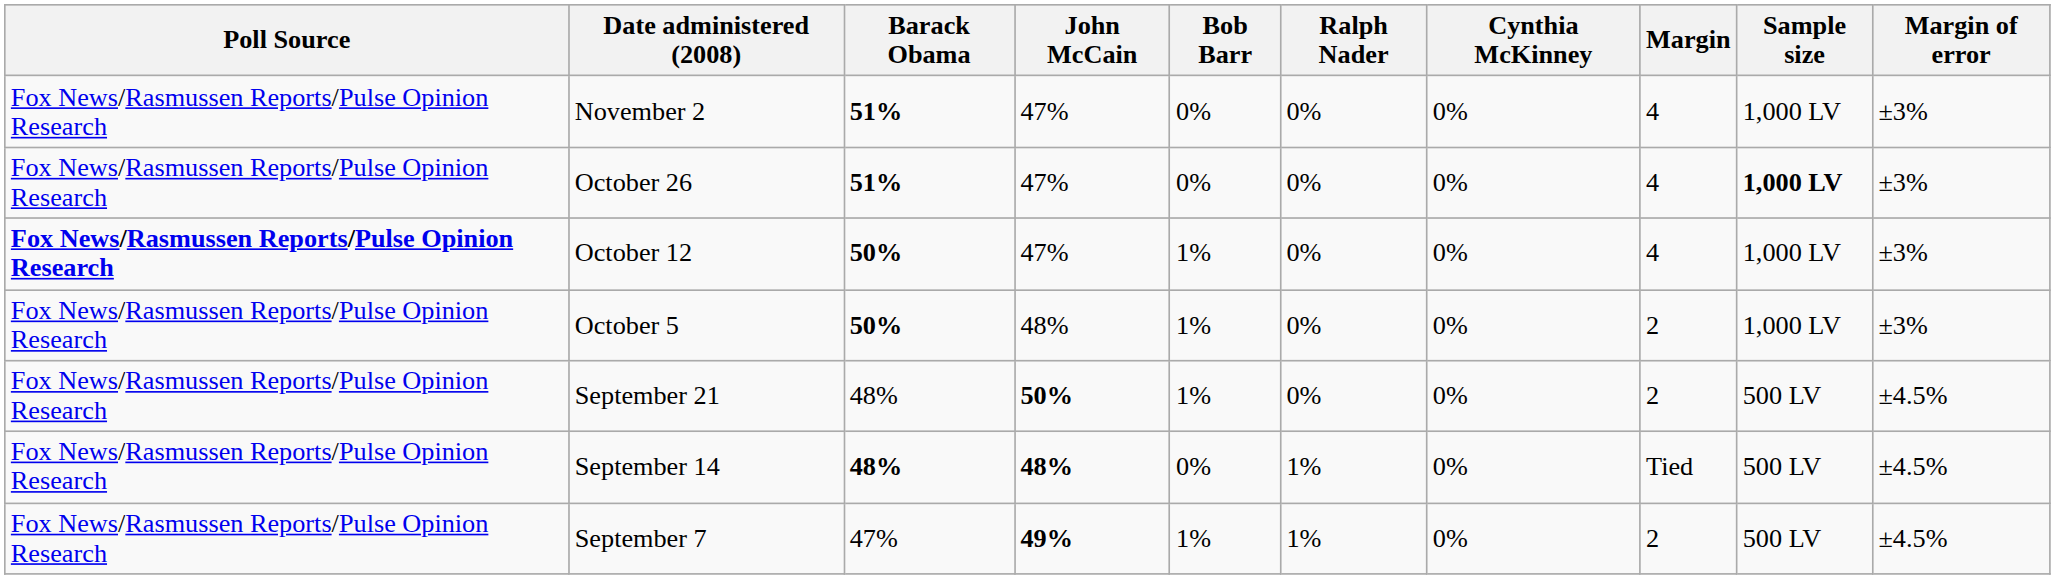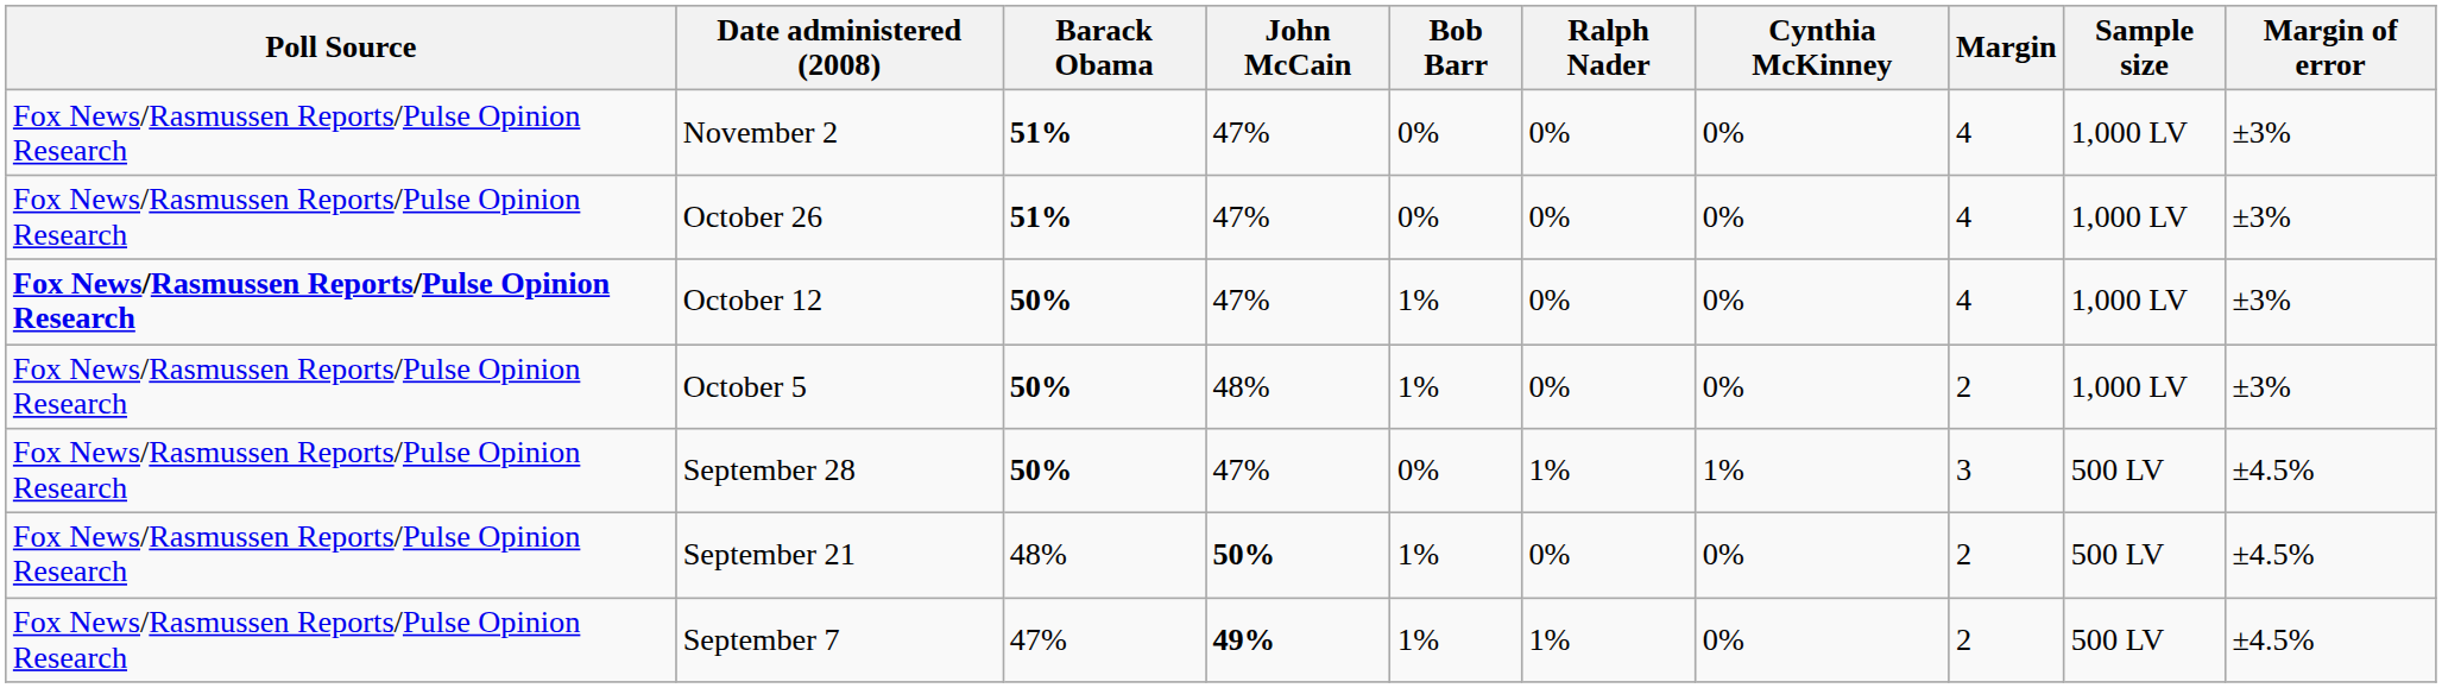October 26 | Sample size: bold -> normal
+ row: Fox News/Rasmussen Reports/Pulse Opinion Research | September 28 | 50% | 47% | 0% | 1% | 1% | 3 | 500 LV | ±4.5%
- row: Fox News/Rasmussen Reports/Pulse Opinion Research | September 14 | 48% | 48% | 0% | 1% | 0% | Tied | 500 LV | ±4.5%
